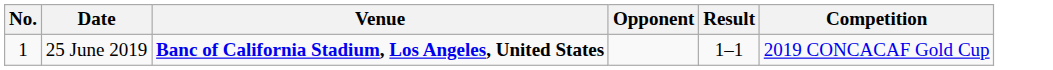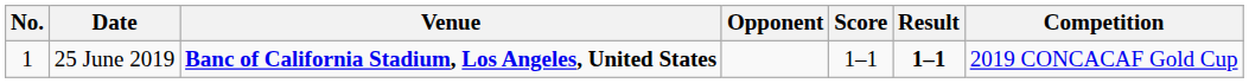+ column: Score | 1–1
25 June 2019 | Result: normal -> bold
